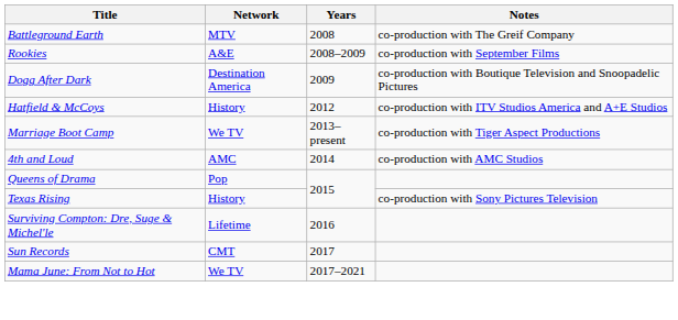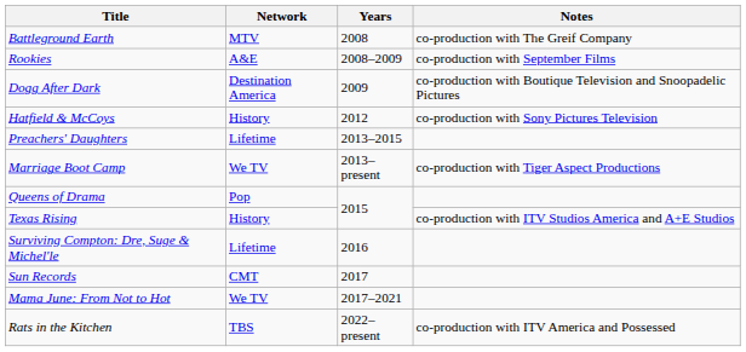Hatfield & McCoys | Notes: co-production with ITV Studios America and A+E Studios -> co-production with Sony Pictures Television
+ row: Preachers' Daughters | Lifetime | 2013–2015
- row: 4th and Loud | AMC | 2014 | co-production with AMC Studios
Texas Rising | Notes: co-production with Sony Pictures Television -> co-production with ITV Studios America and A+E Studios
+ row: Rats in the Kitchen | TBS | 2022–present | co-production with ITV America and Possessed
